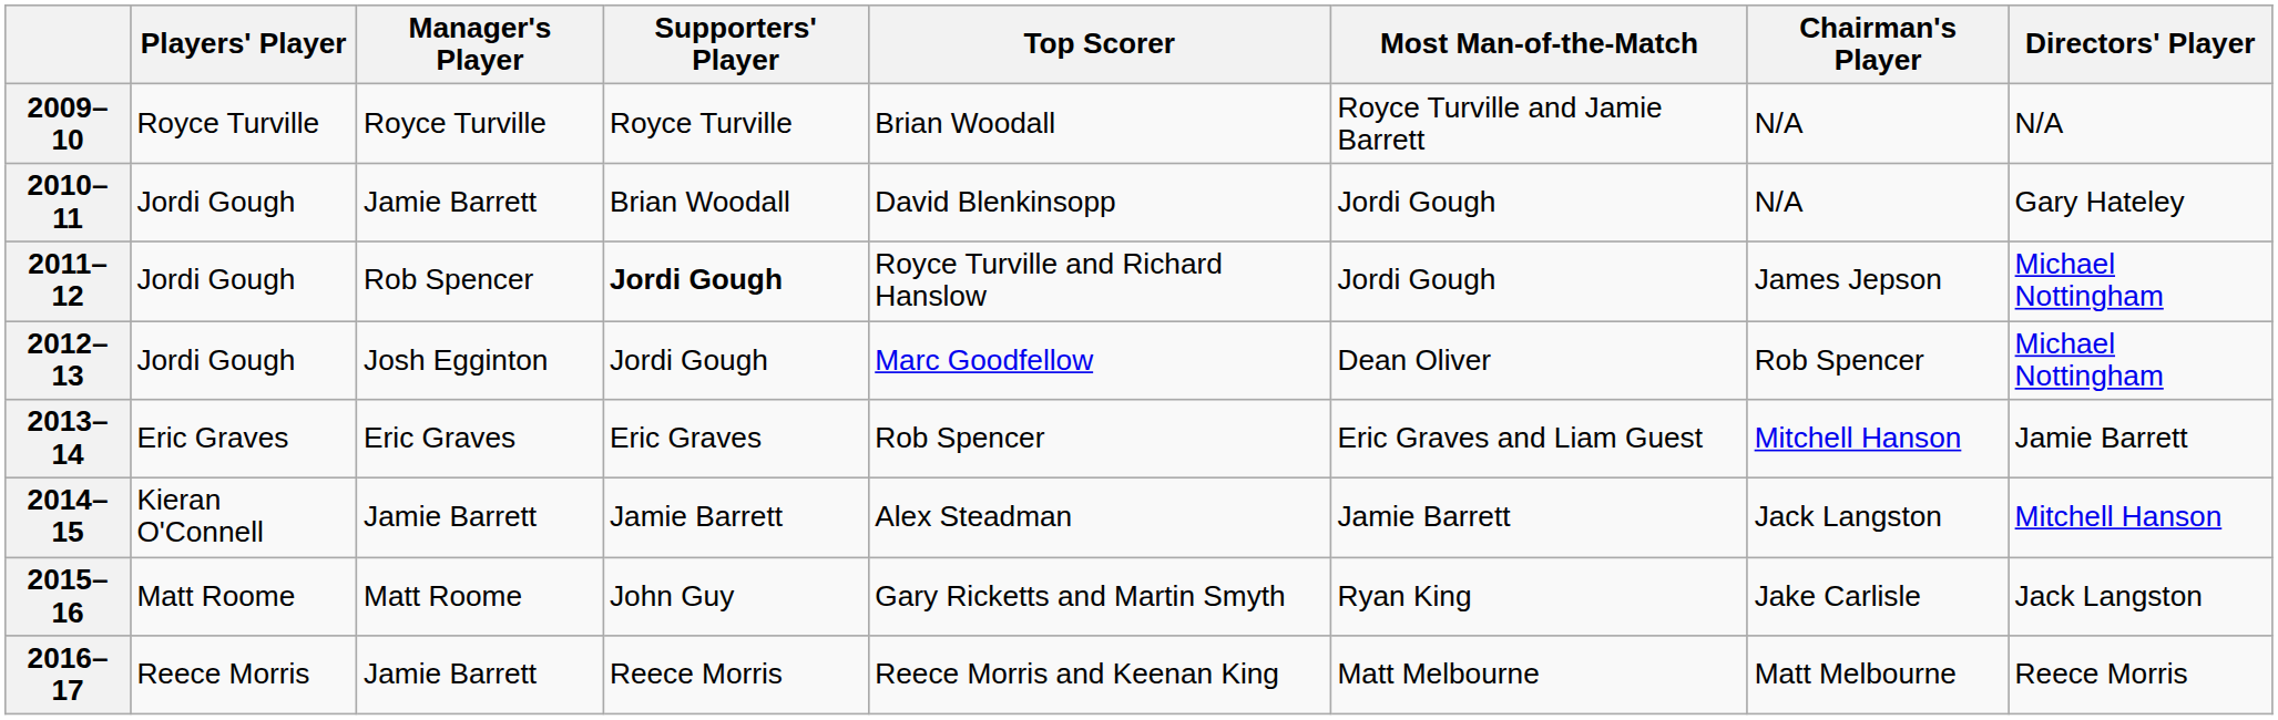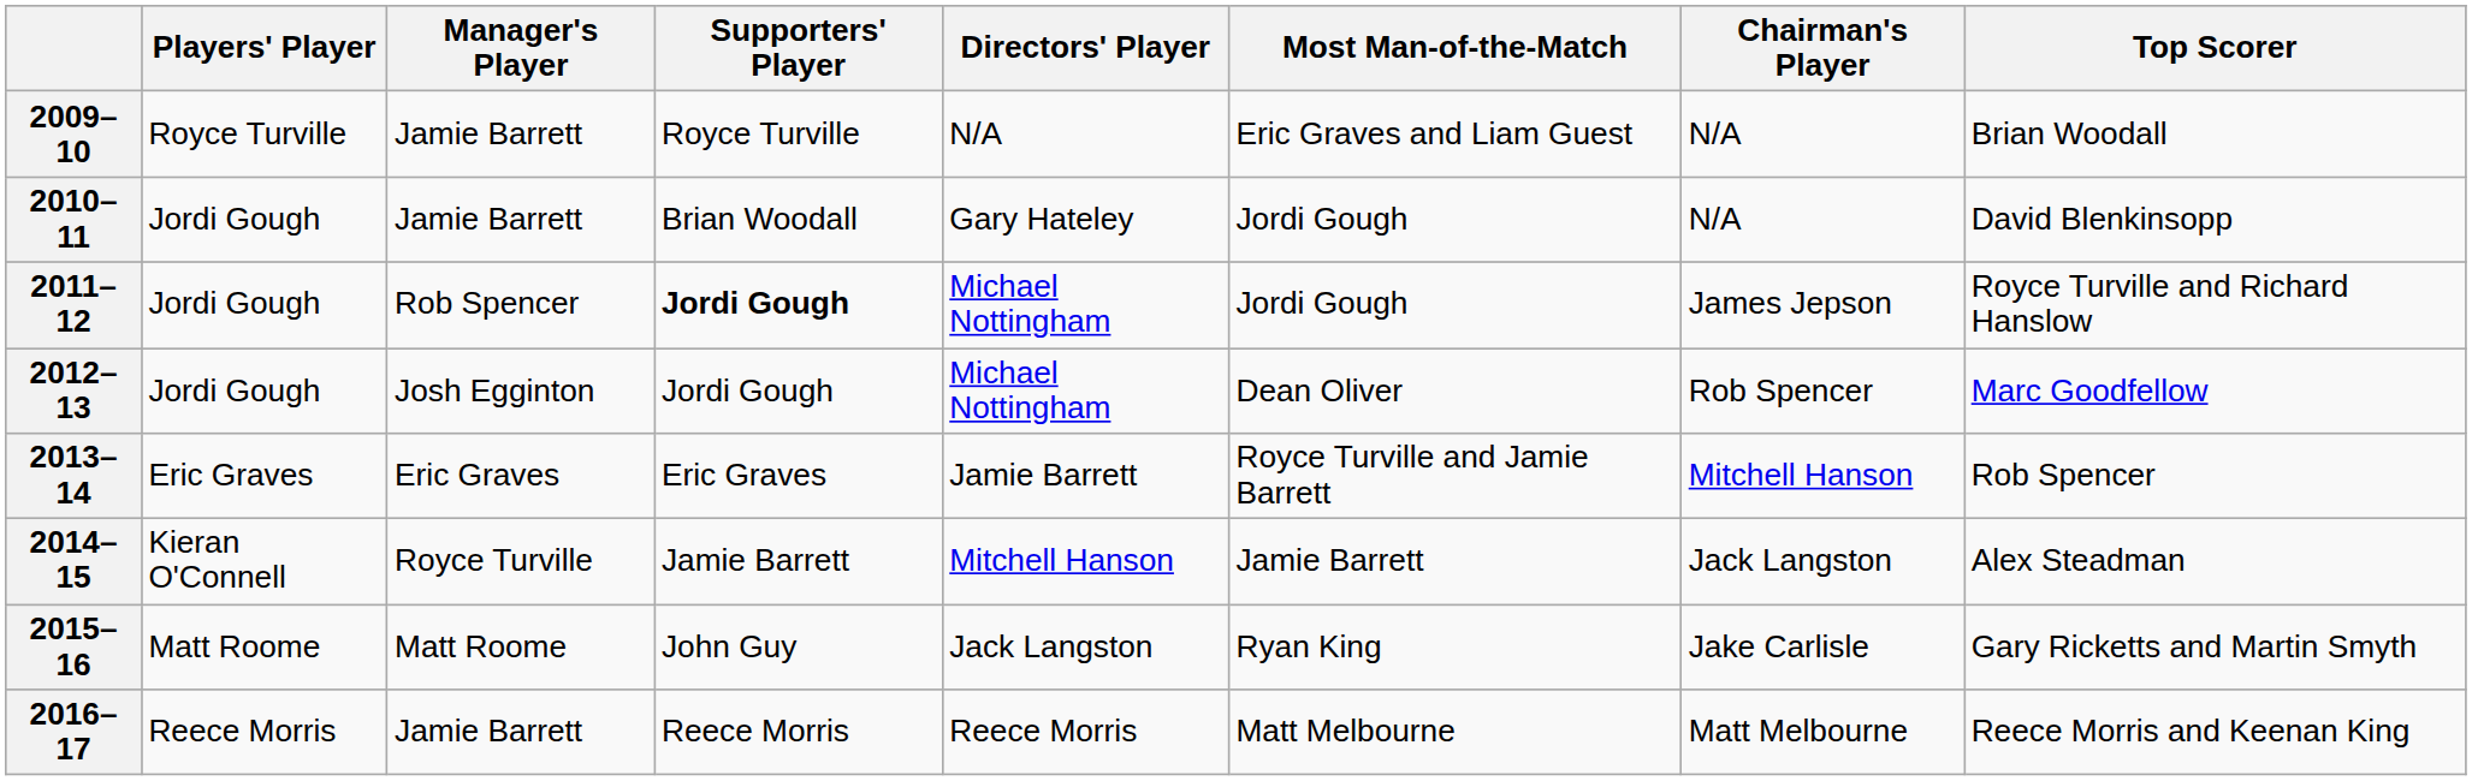columns swapped: Top Scorer <-> Directors' Player
2009–10 | Manager's Player: Royce Turville -> Jamie Barrett
2009–10 | Most Man-of-the-Match: Royce Turville and Jamie Barrett -> Eric Graves and Liam Guest
2013–14 | Most Man-of-the-Match: Eric Graves and Liam Guest -> Royce Turville and Jamie Barrett
2014–15 | Manager's Player: Jamie Barrett -> Royce Turville
